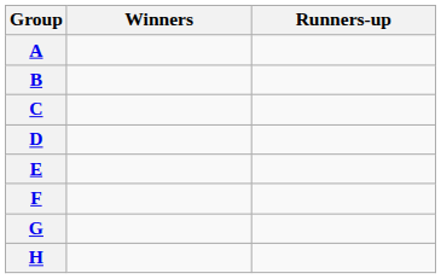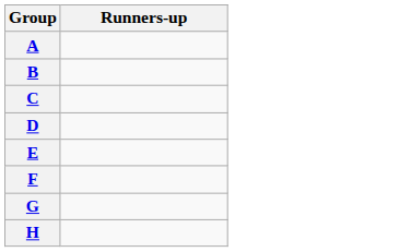- column: Winners
